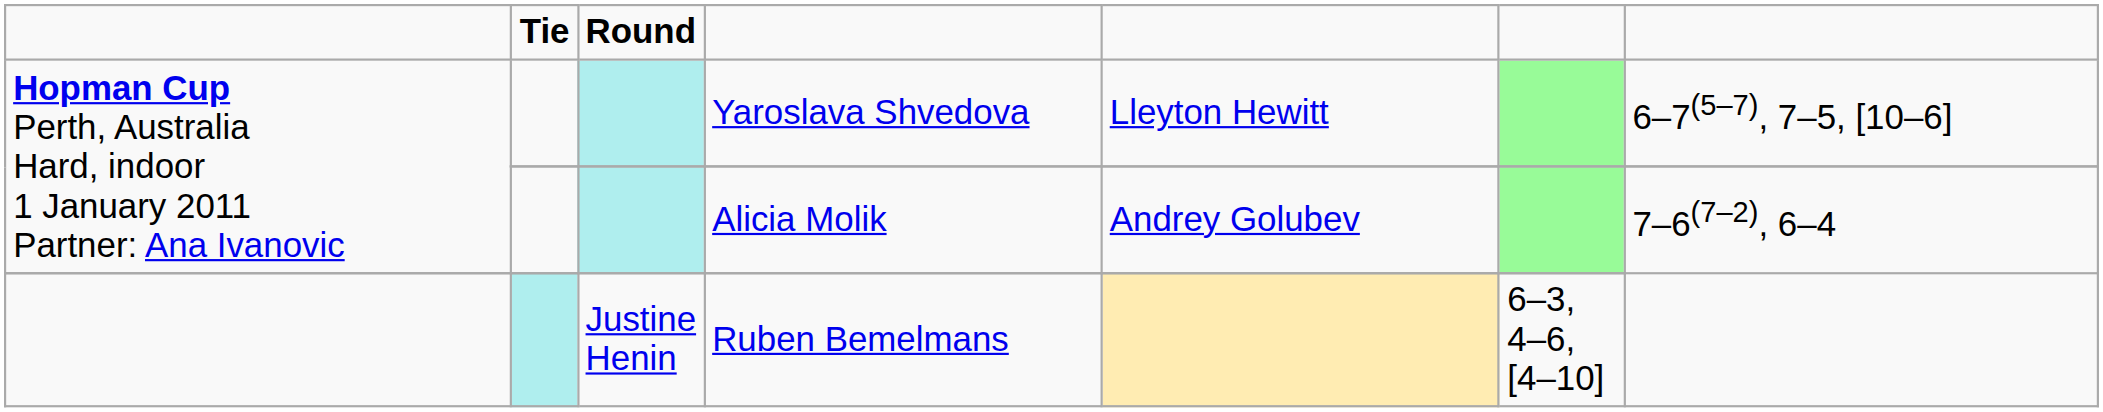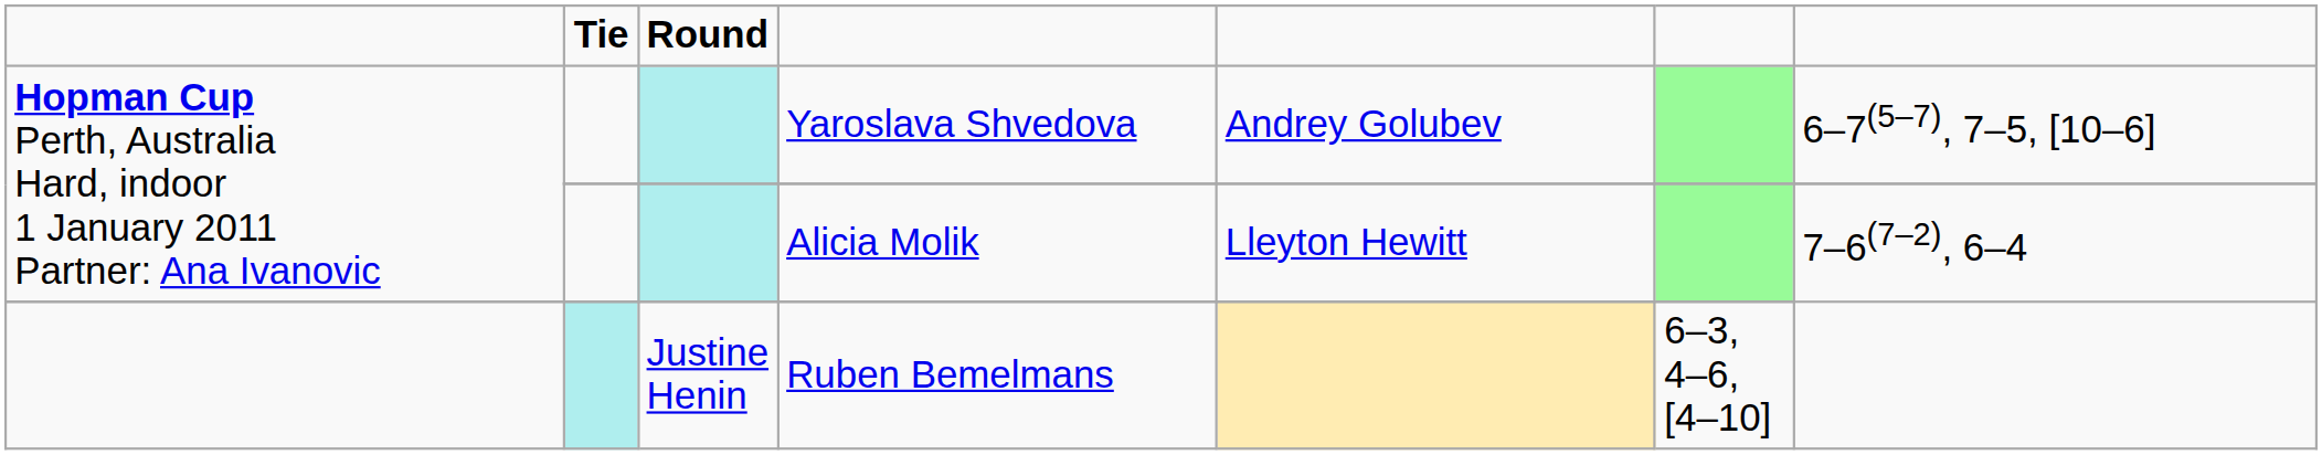Yaroslava Shvedova | column 5: Lleyton Hewitt -> Andrey Golubev
Alicia Molik | column 5: Andrey Golubev -> Lleyton Hewitt
